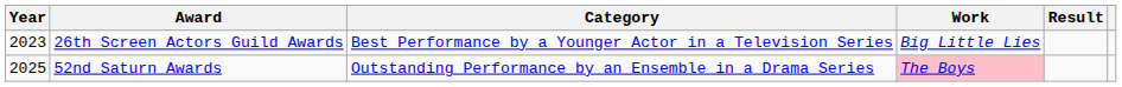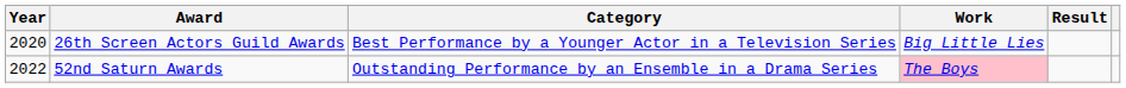26th Screen Actors Guild Awards | Year: 2023 -> 2020
52nd Saturn Awards | Year: 2025 -> 2022
